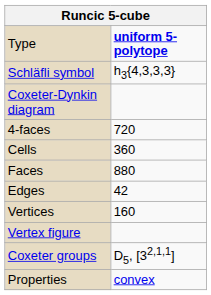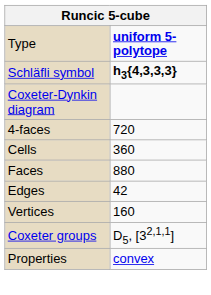Schläfli symbol | column 2: normal -> bold
- row: Vertex figure
